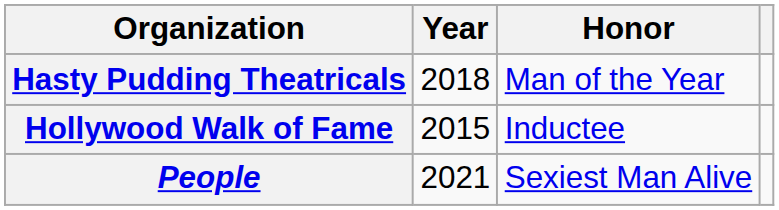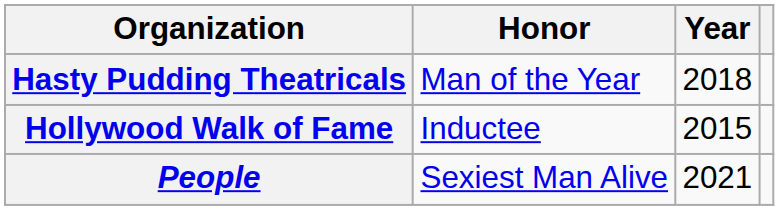columns swapped: Year <-> Honor
